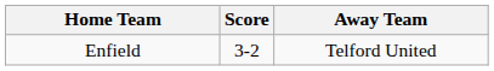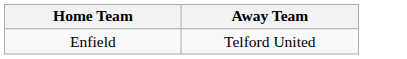- column: Score | 3-2
